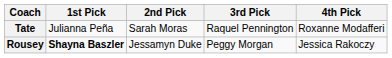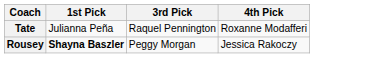- column: 2nd Pick | Sarah Moras | Jessamyn Duke
